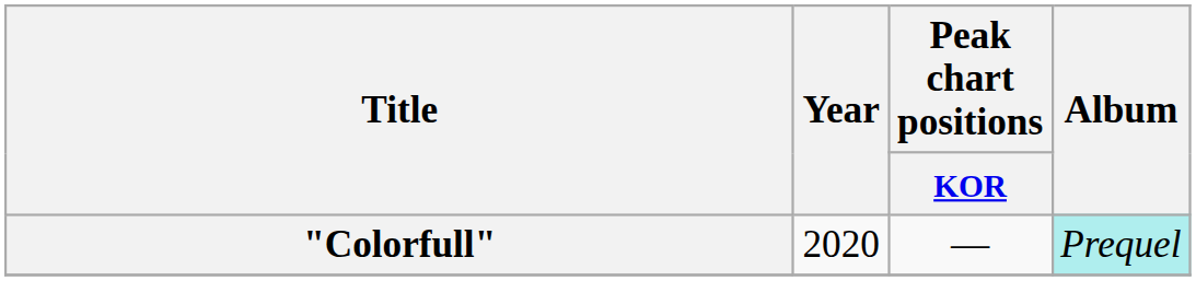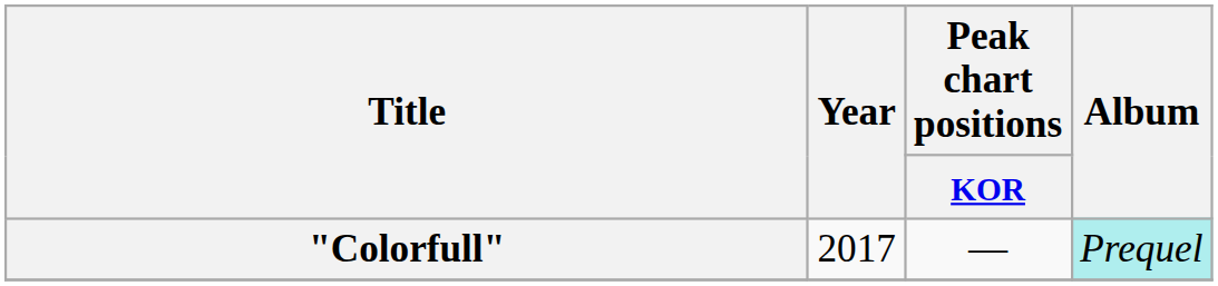"Colorfull" | Year: 2020 -> 2017
